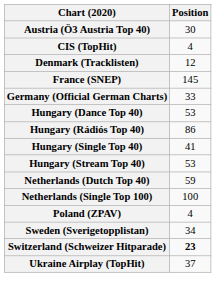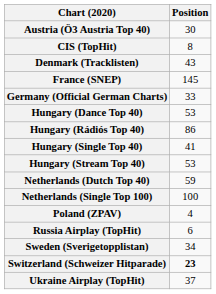CIS (TopHit) | Position: 4 -> 8
Denmark (Tracklisten) | Position: 12 -> 43
+ row: Russia Airplay (TopHit) | 6
